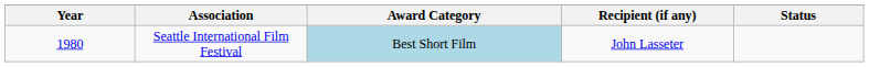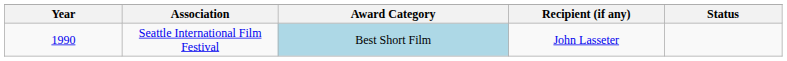Seattle International Film Festival | Year: 1980 -> 1990
